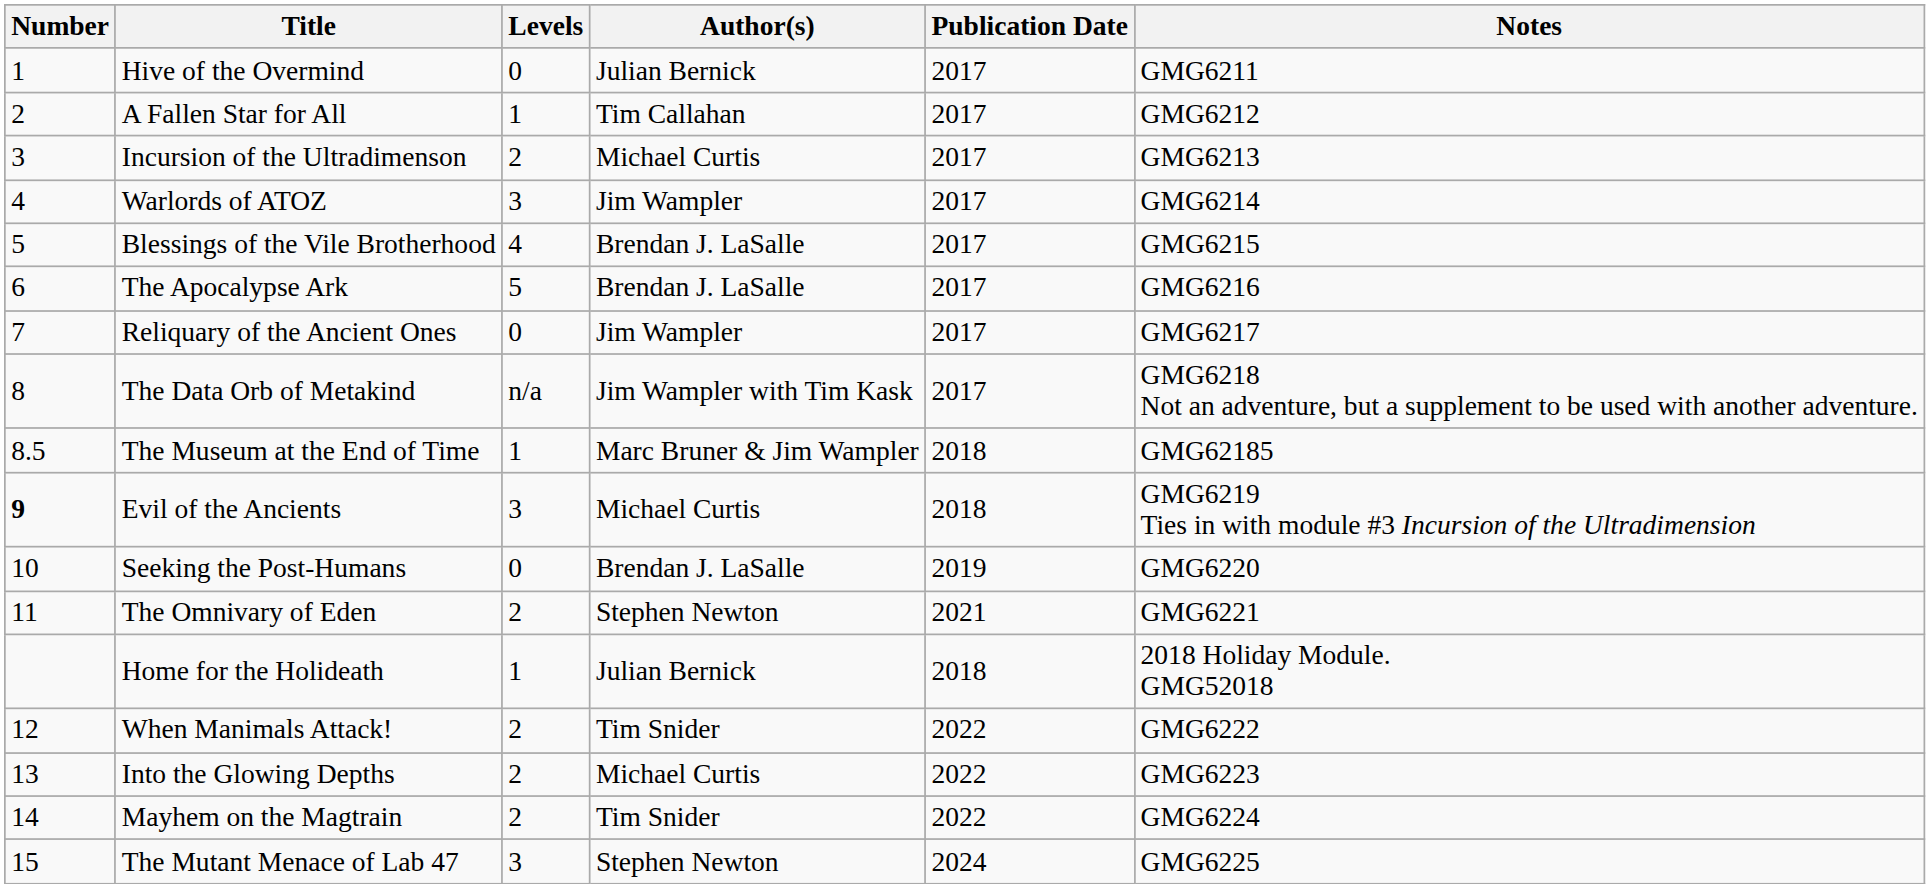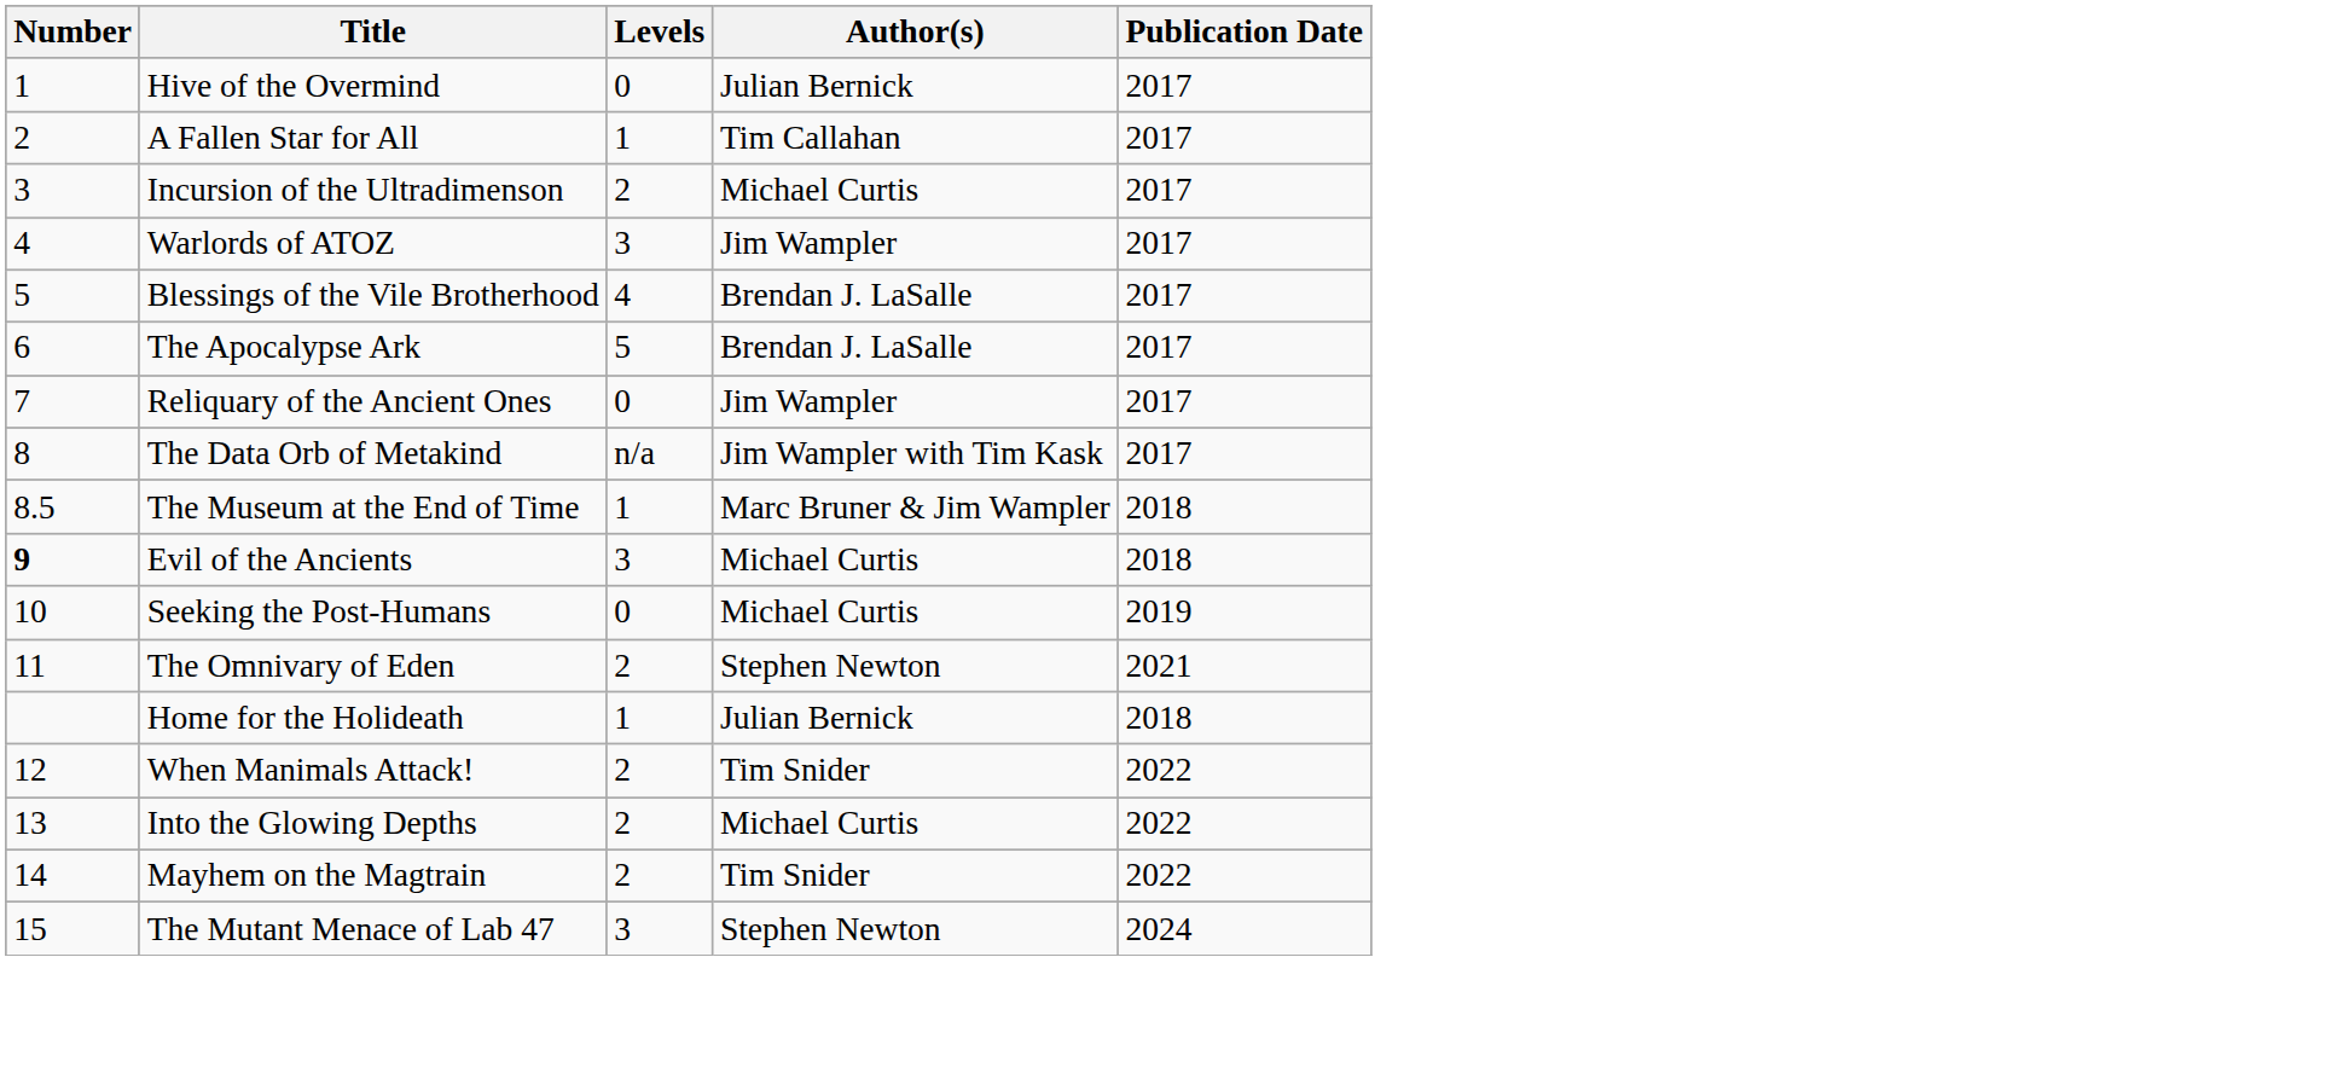- column: Notes | GMG6211 | GMG6212 | GMG6213 | GMG6214 | GMG6215 | GMG6216 | GMG6217 | GMG6218 Not an adventure, but a supplement to be used with another adventure. | GMG62185 | GMG6219 Ties in with module #3 Incursion of the Ultradimension | GMG6220 | GMG6221 | 2018 Holiday Module. GMG52018 | GMG6222 | GMG6223 | GMG6224 | GMG6225
Seeking the Post-Humans | Author(s): Brendan J. LaSalle -> Michael Curtis
